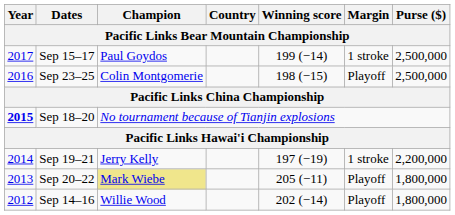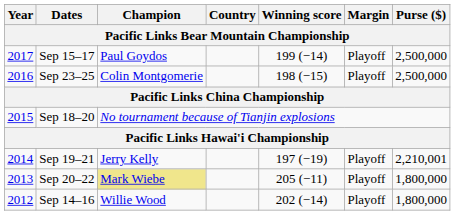Sep 15–17 | Margin: 1 stroke -> Playoff
Sep 18–20 | Year: bold -> normal
Sep 19–21 | Margin: 1 stroke -> Playoff
Sep 19–21 | Purse ($): 2,200,000 -> 2,210,001
